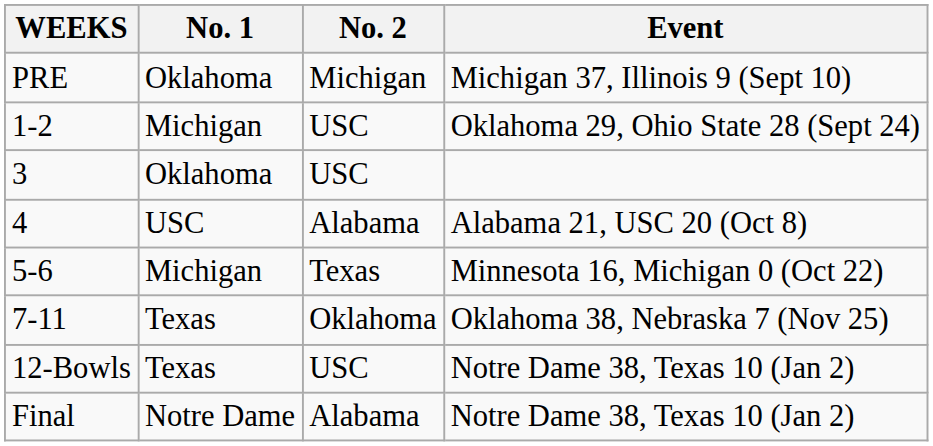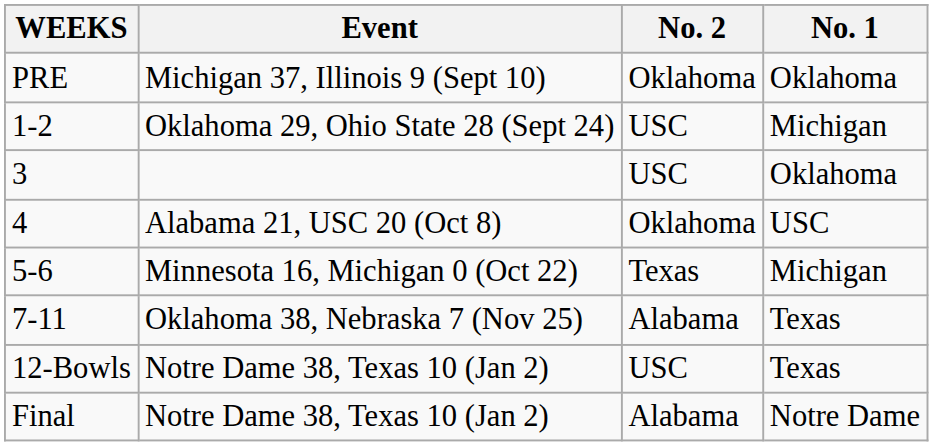columns swapped: No. 1 <-> Event
PRE | No. 2: Michigan -> Oklahoma
4 | No. 2: Alabama -> Oklahoma
7-11 | No. 2: Oklahoma -> Alabama
